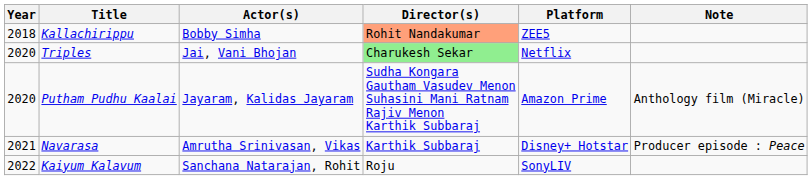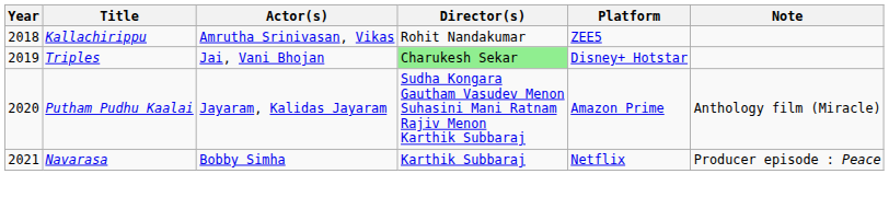Kallachirippu | Actor(s): Bobby Simha -> Amrutha Srinivasan, Vikas
Kallachirippu | Director(s): lightsalmon background -> no background
Triples | Year: 2020 -> 2019
Triples | Platform: Netflix -> Disney+ Hotstar
Navarasa | Actor(s): Amrutha Srinivasan, Vikas -> Bobby Simha
Navarasa | Platform: Disney+ Hotstar -> Netflix
- row: 2022 | Kaiyum Kalavum | Sanchana Natarajan, Rohit | Roju | SonyLIV
